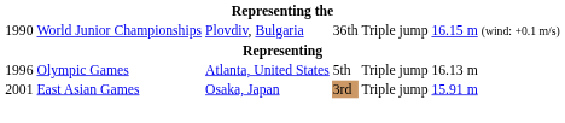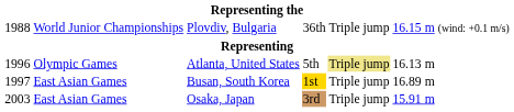Plovdiv, Bulgaria | column 1: 1990 -> 1988
Atlanta, United States | column 5: no background -> khaki background
+ row: 1997 | East Asian Games | Busan, South Korea | 1st | Triple jump | 16.89 m
Osaka, Japan | column 1: 2001 -> 2003
